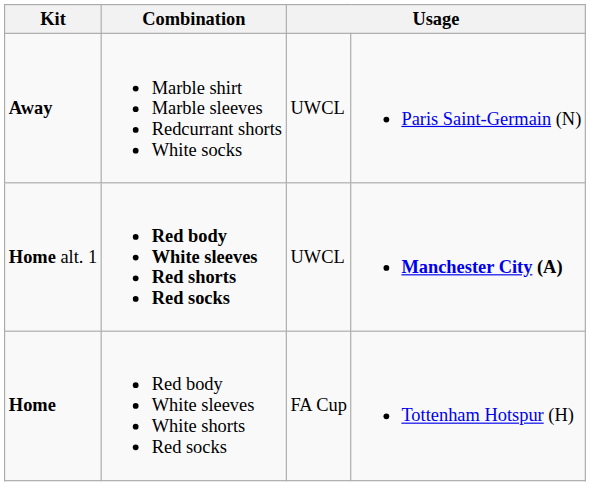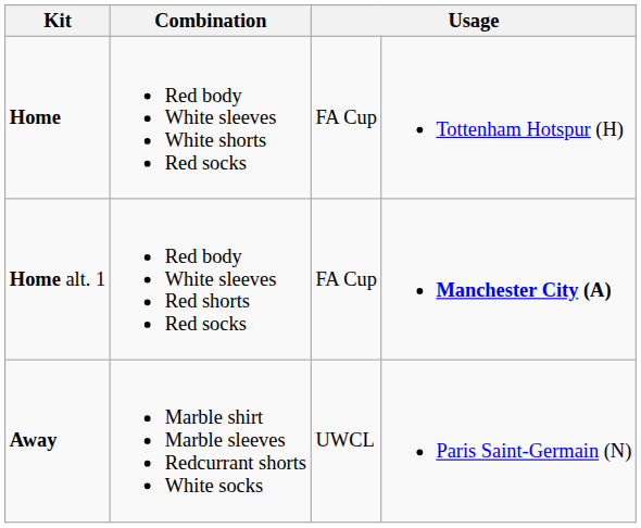rows swapped: Home <-> Away
Home alt. 1 | Combination: bold -> normal
Home alt. 1 | column 3: UWCL -> FA Cup
